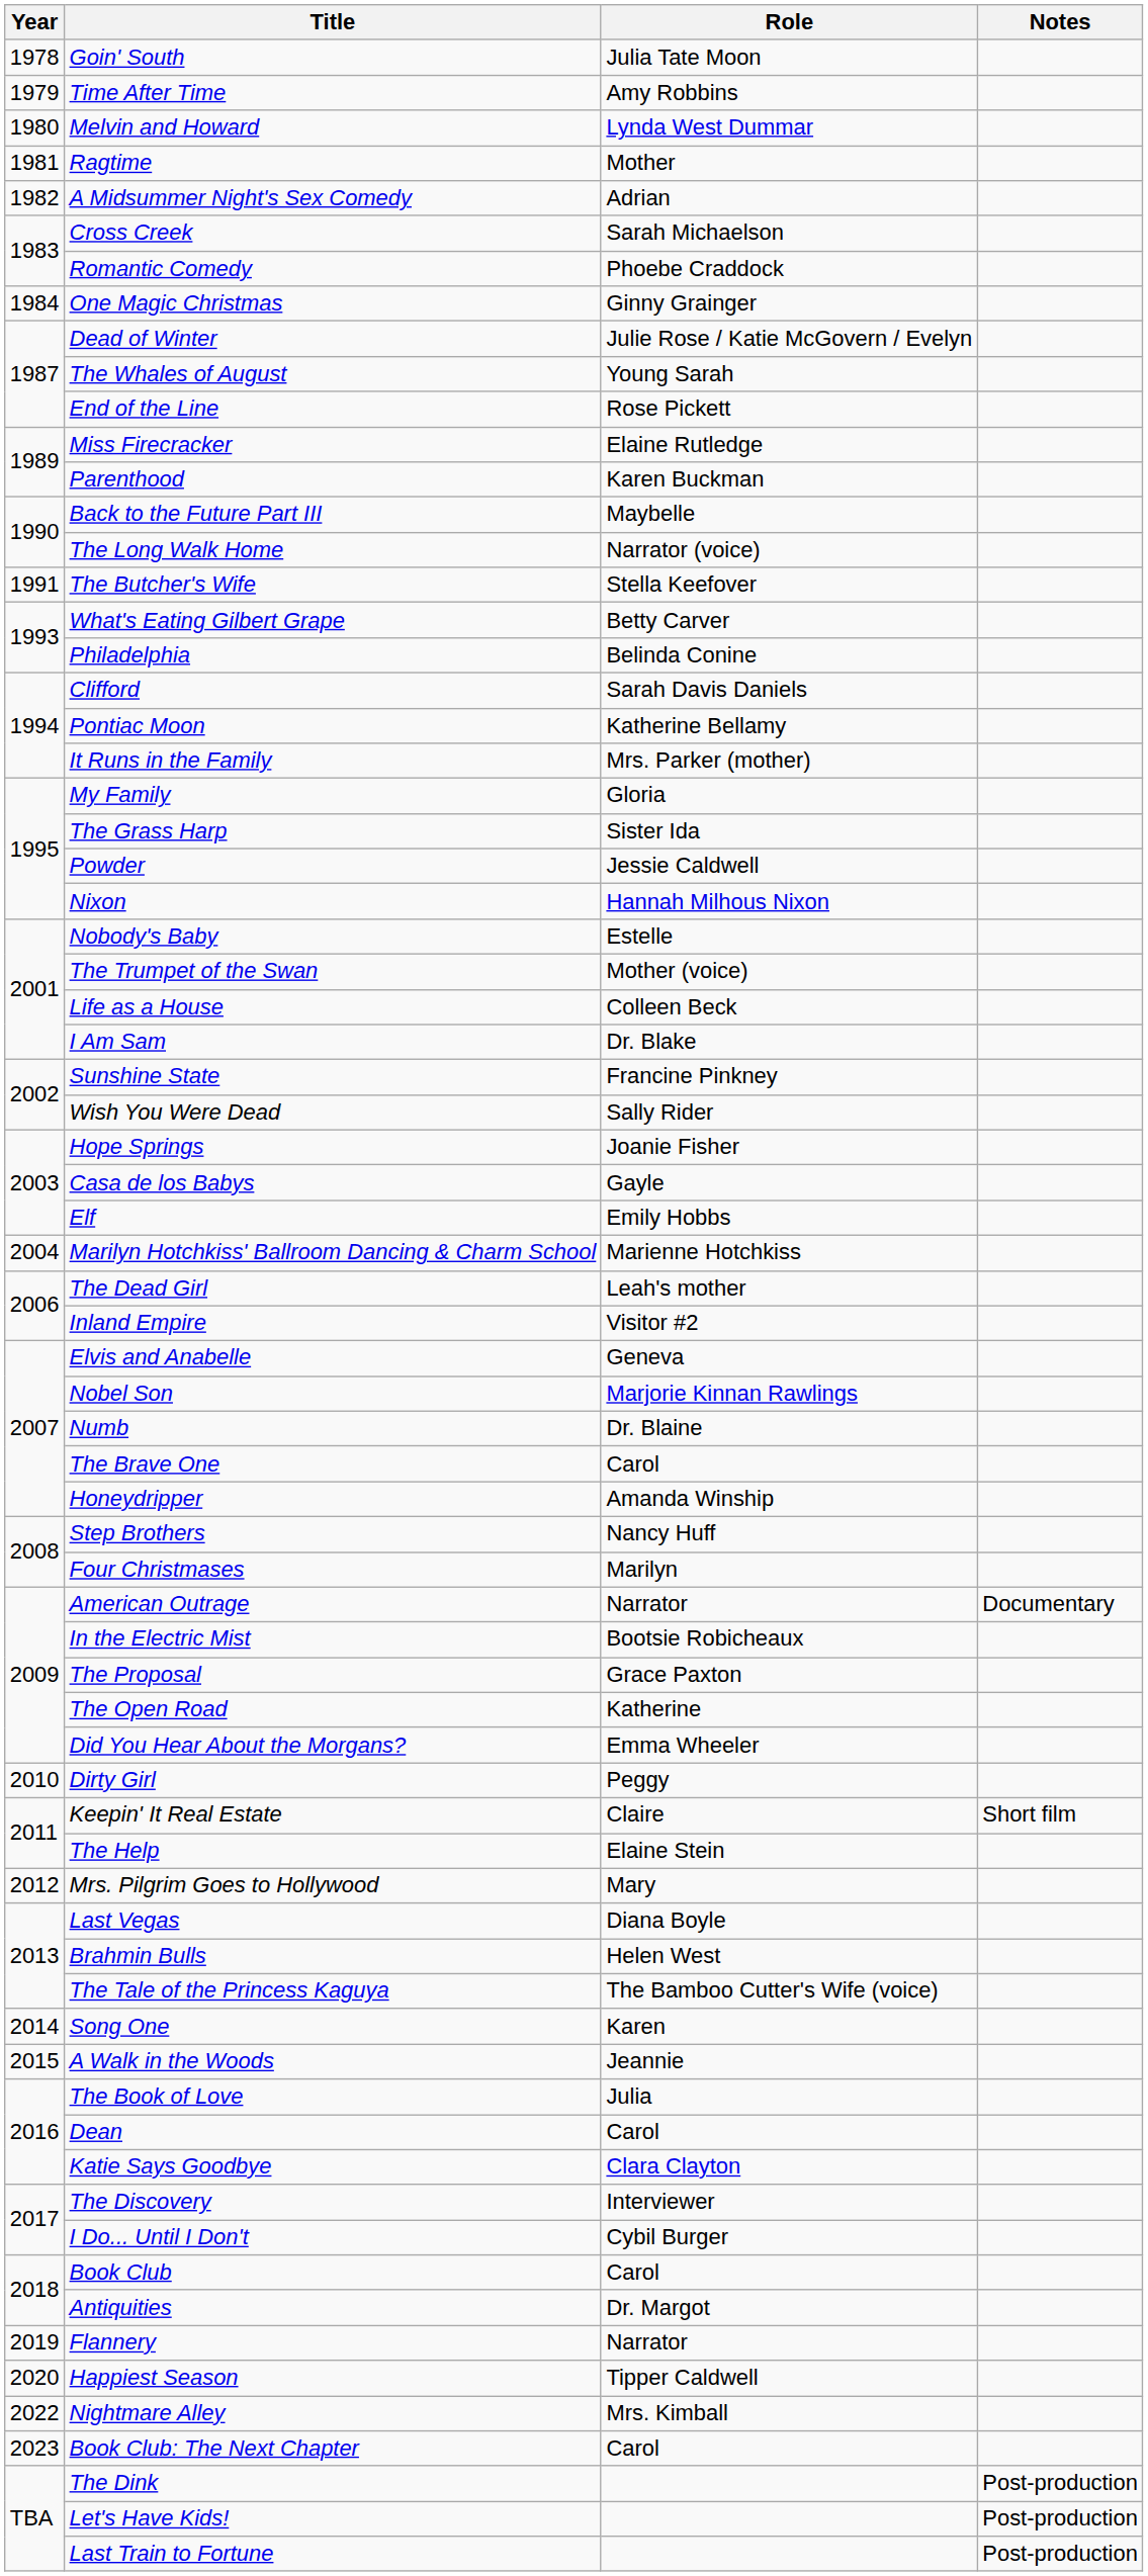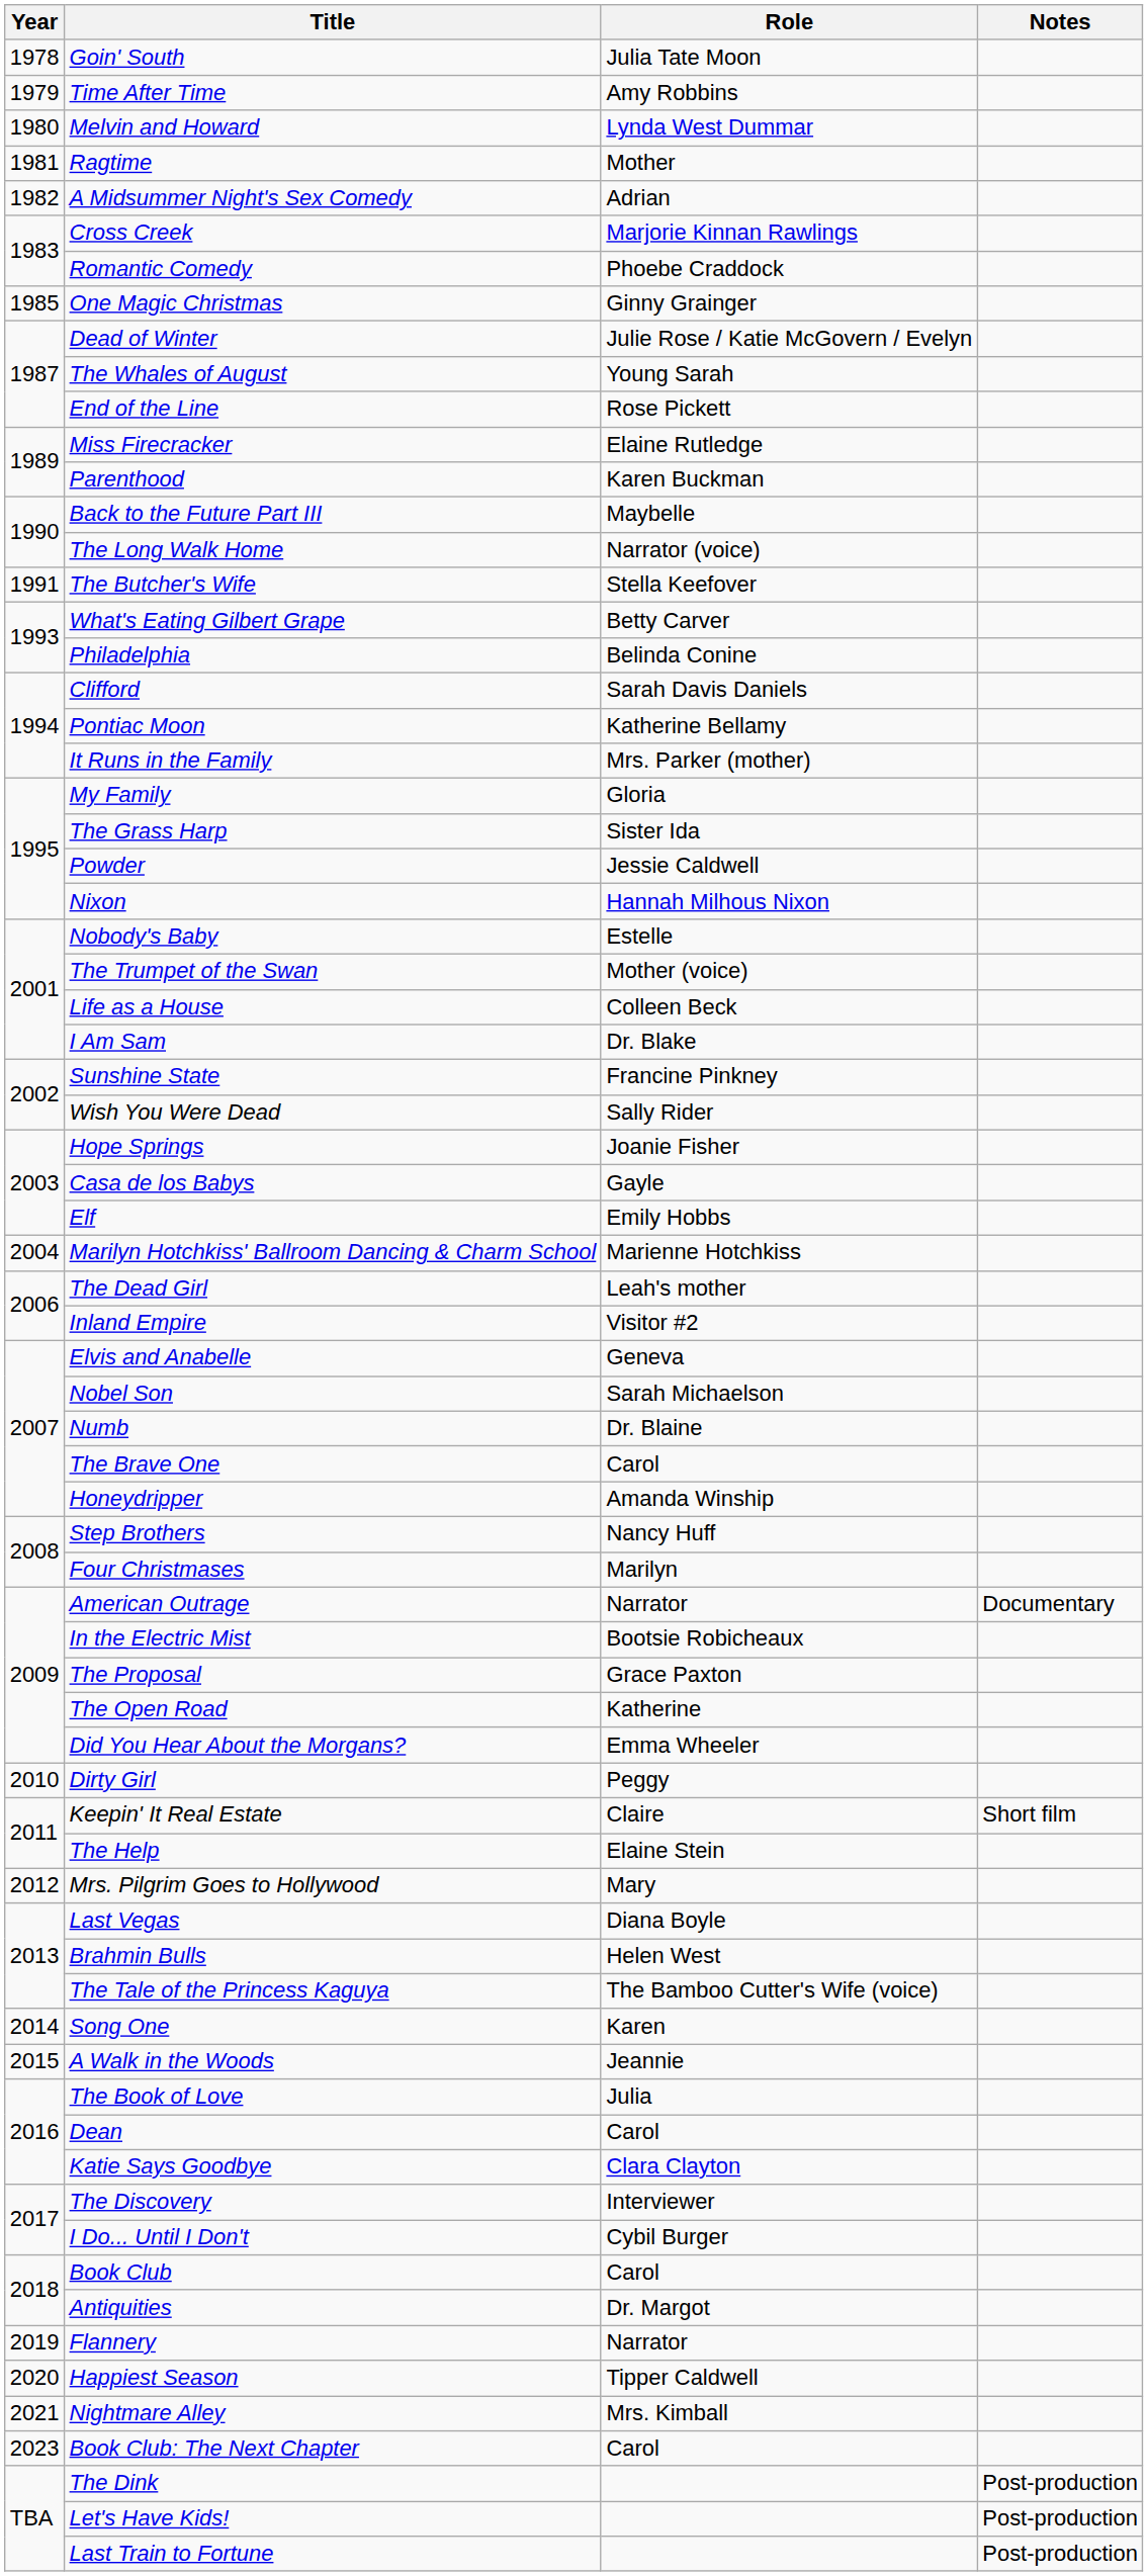Cross Creek | Role: Sarah Michaelson -> Marjorie Kinnan Rawlings
One Magic Christmas | Year: 1984 -> 1985
Nobel Son | Role: Marjorie Kinnan Rawlings -> Sarah Michaelson
Nightmare Alley | Year: 2022 -> 2021
